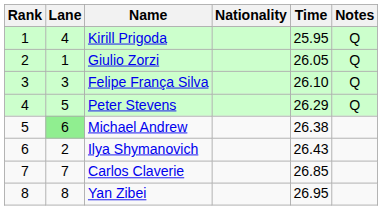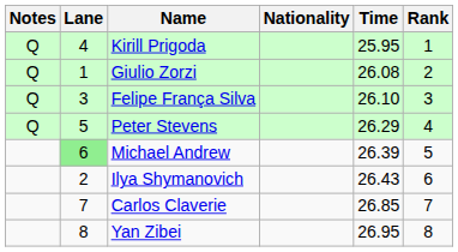columns swapped: Rank <-> Notes
Giulio Zorzi | Time: 26.05 -> 26.08
Michael Andrew | Time: 26.38 -> 26.39
